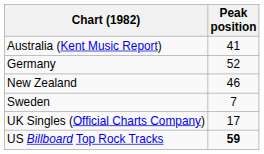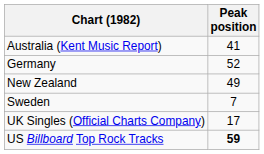New Zealand | Peak position: 46 -> 49
